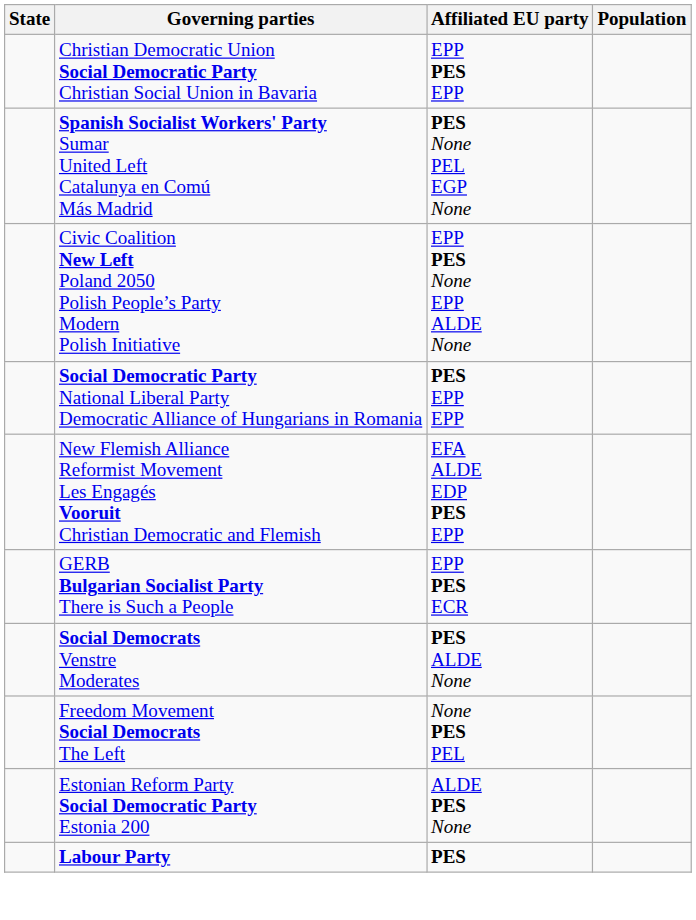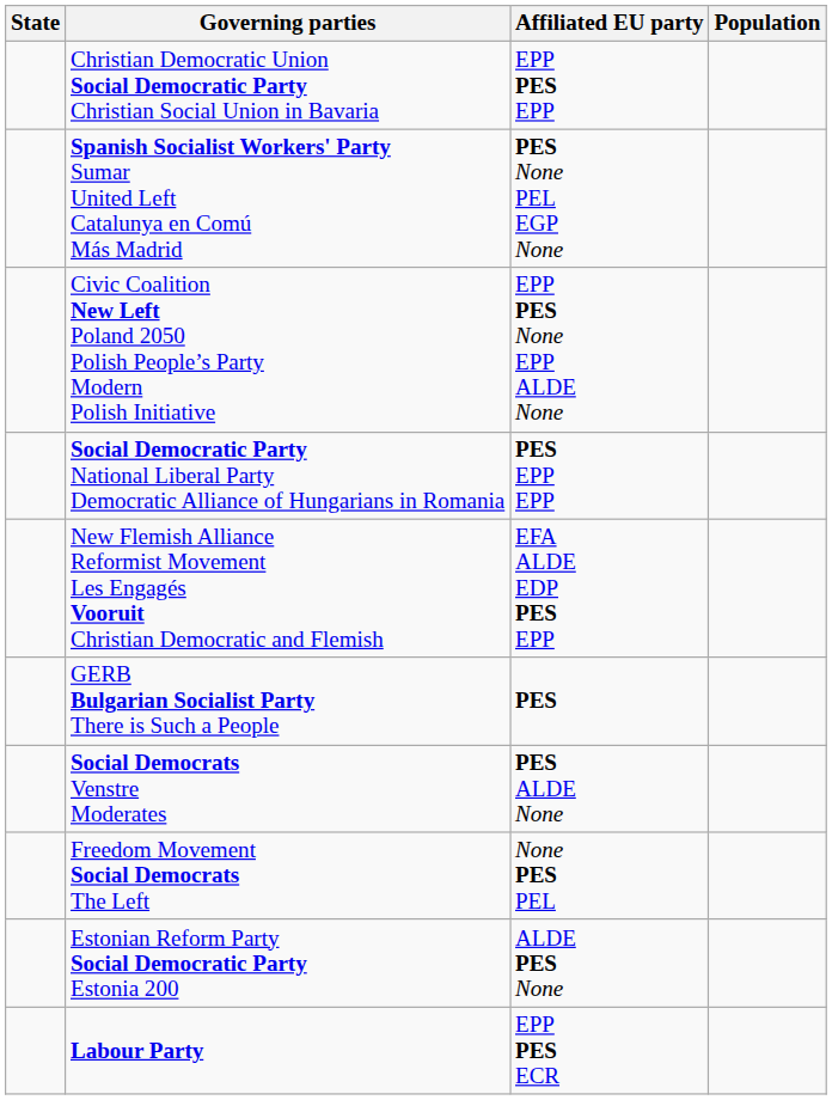GERB Bulgarian Socialist Party There is Such a People | Affiliated EU party: EPP PES ECR -> PES
Labour Party | Affiliated EU party: PES -> EPP PES ECR
